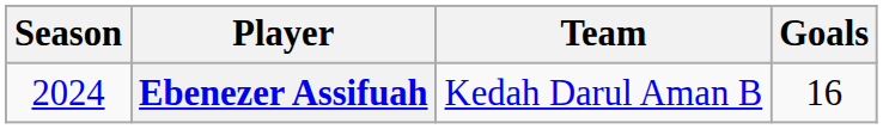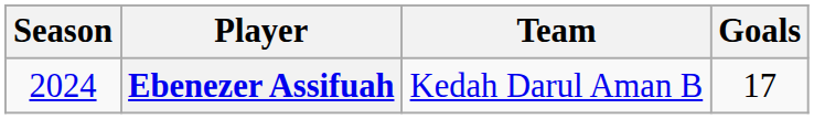Ebenezer Assifuah | Goals: 16 -> 17
